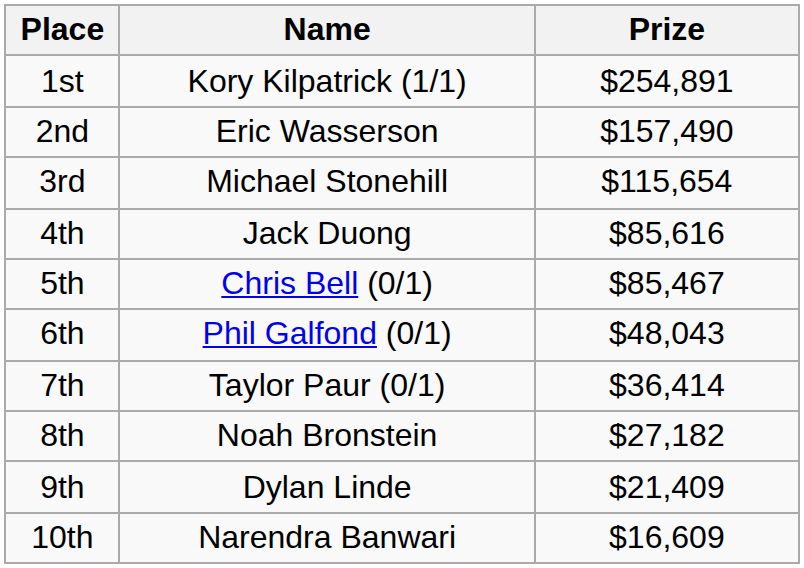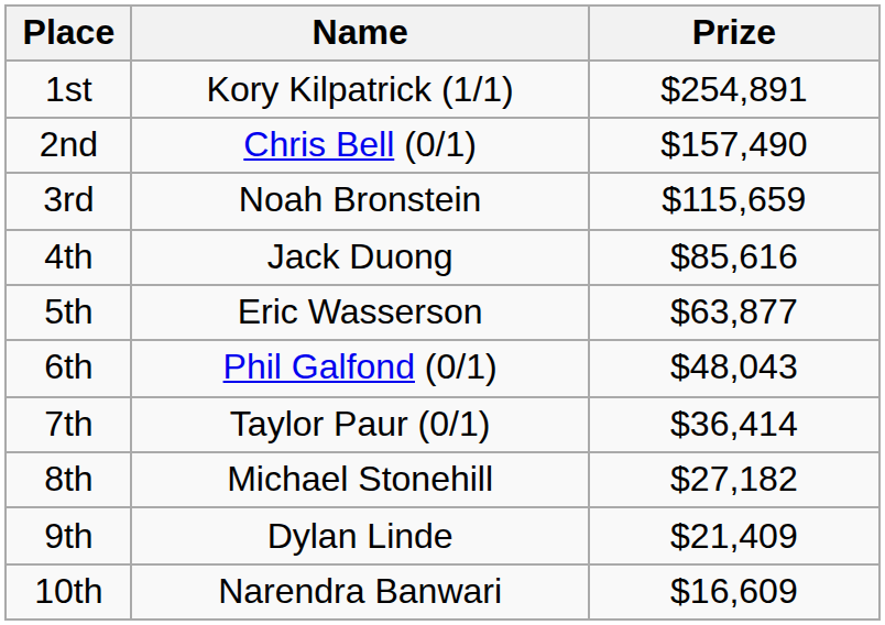2nd | Name: Eric Wasserson -> Chris Bell (0/1)
3rd | Name: Michael Stonehill -> Noah Bronstein
3rd | Prize: $115,654 -> $115,659
5th | Name: Chris Bell (0/1) -> Eric Wasserson
5th | Prize: $85,467 -> $63,877
8th | Name: Noah Bronstein -> Michael Stonehill
